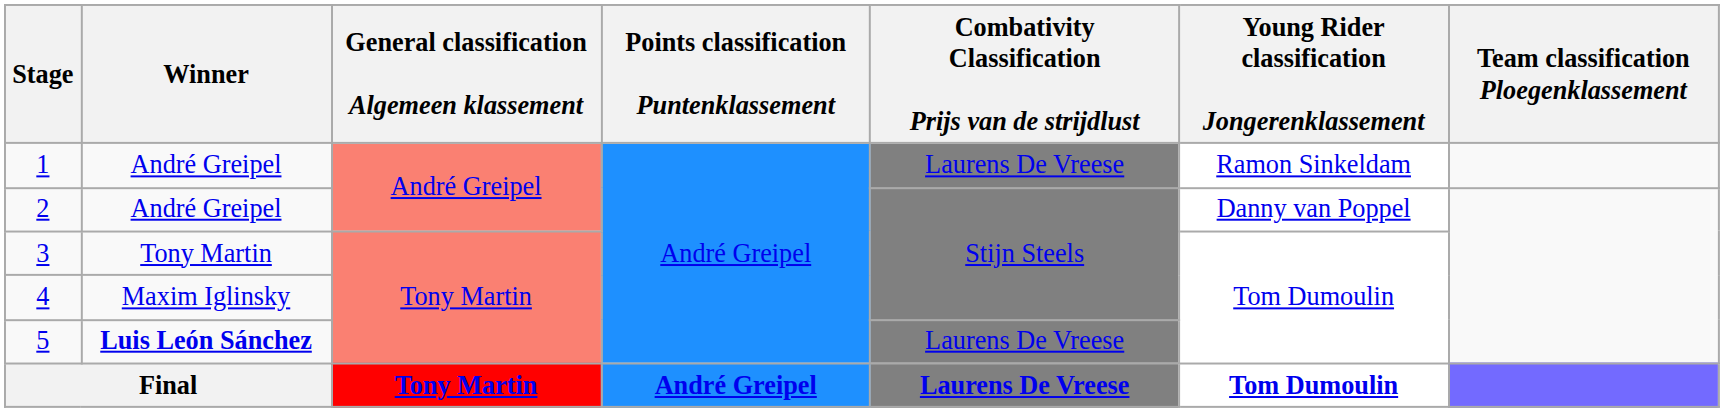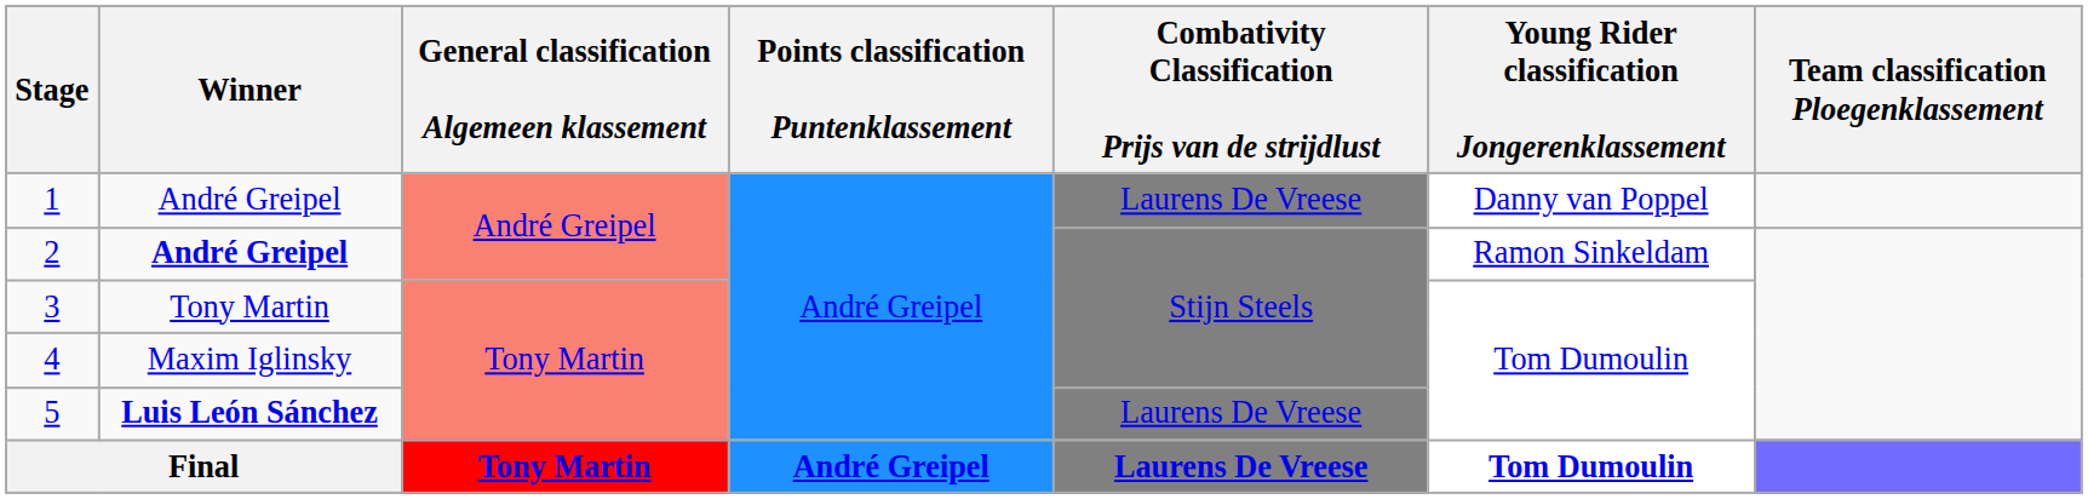1 | Young Rider classification Jongerenklassement: Ramon Sinkeldam -> Danny van Poppel
2 | Winner: normal -> bold
2 | Young Rider classification Jongerenklassement: Danny van Poppel -> Ramon Sinkeldam
